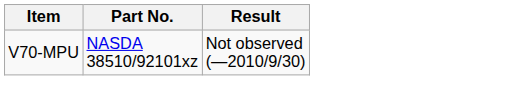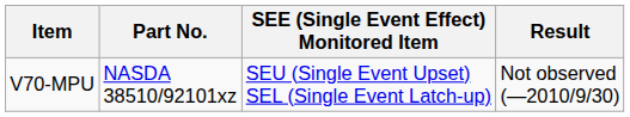+ column: SEE (Single Event Effect) Monitored Item | SEU (Single Event Upset) SEL (Single Event Latch-up)
